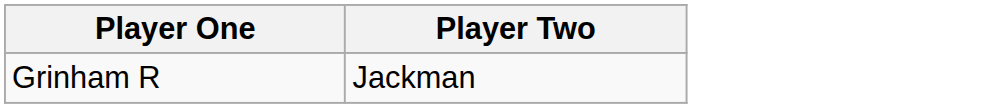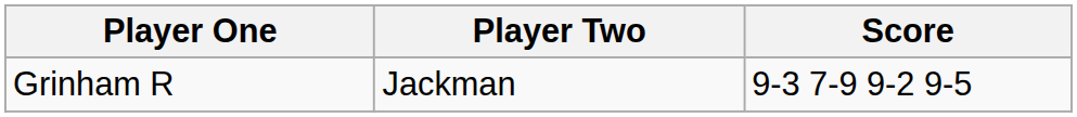+ column: Score | 9-3 7-9 9-2 9-5
